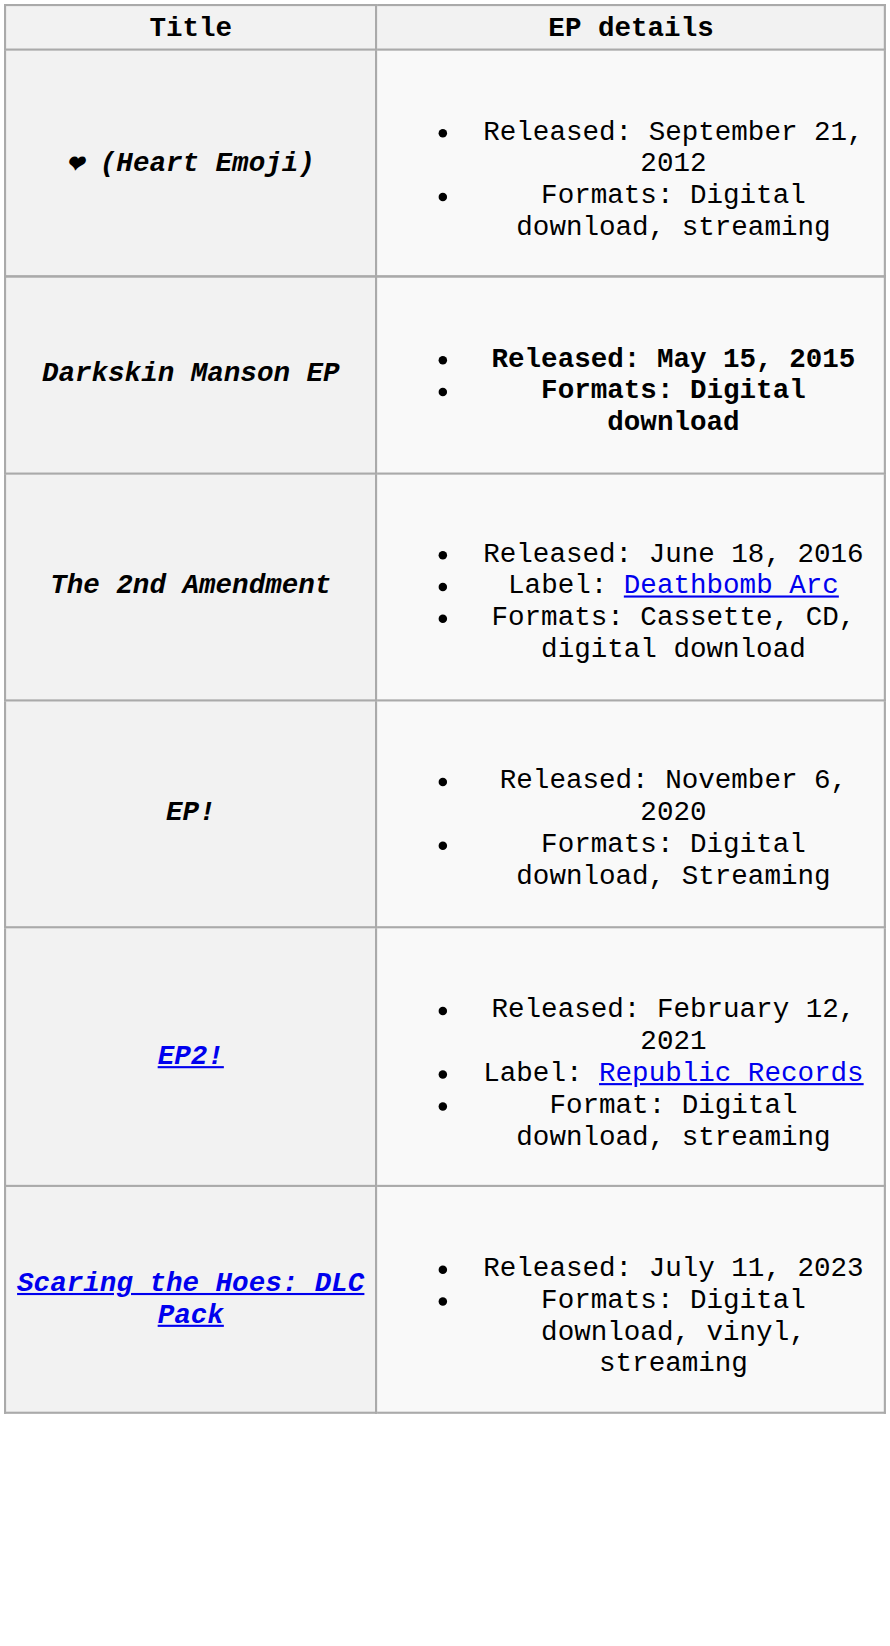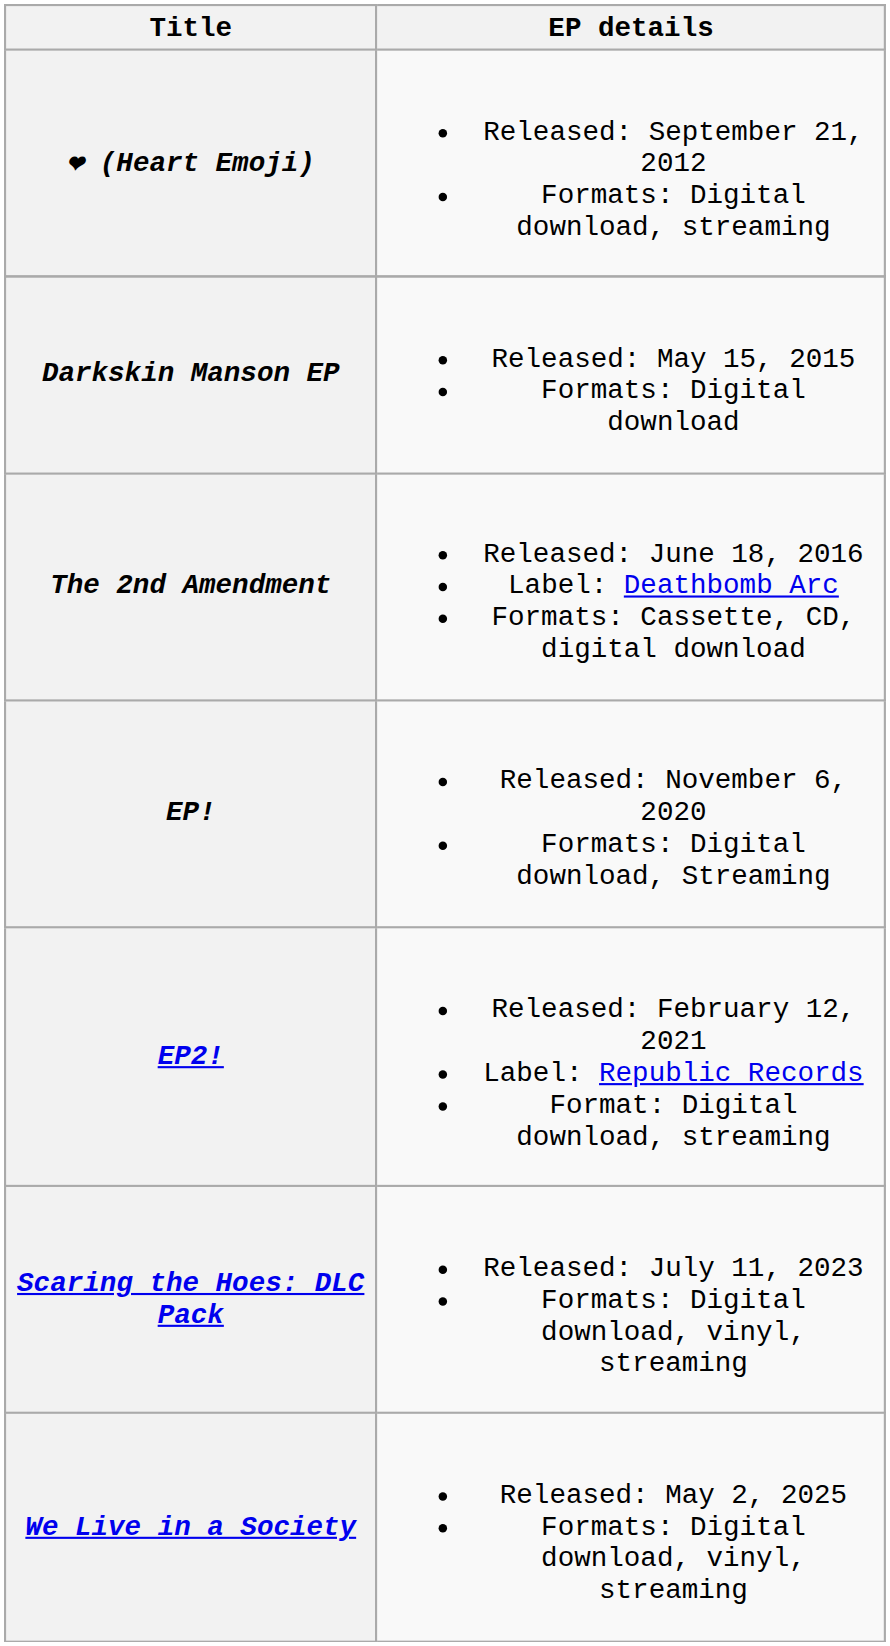Darkskin Manson EP | EP details: bold -> normal
+ row: We Live in a Society | Released: May 2, 2025 Formats: Digital download, vinyl, streaming
